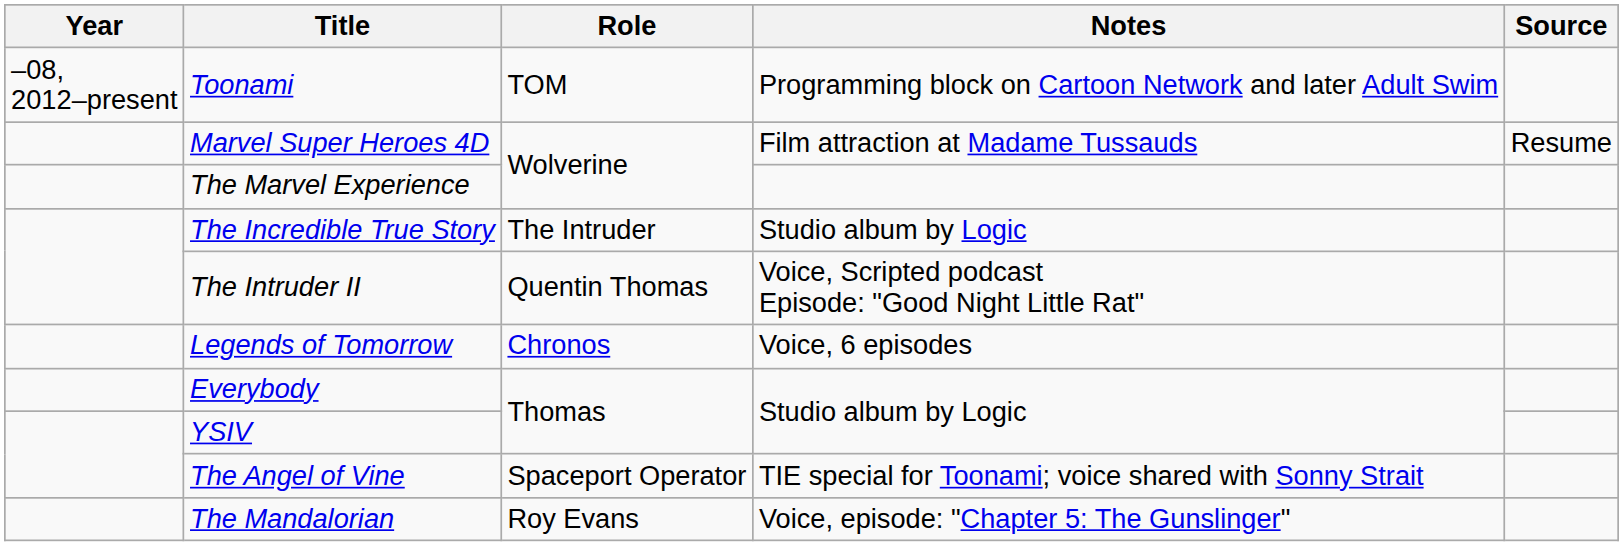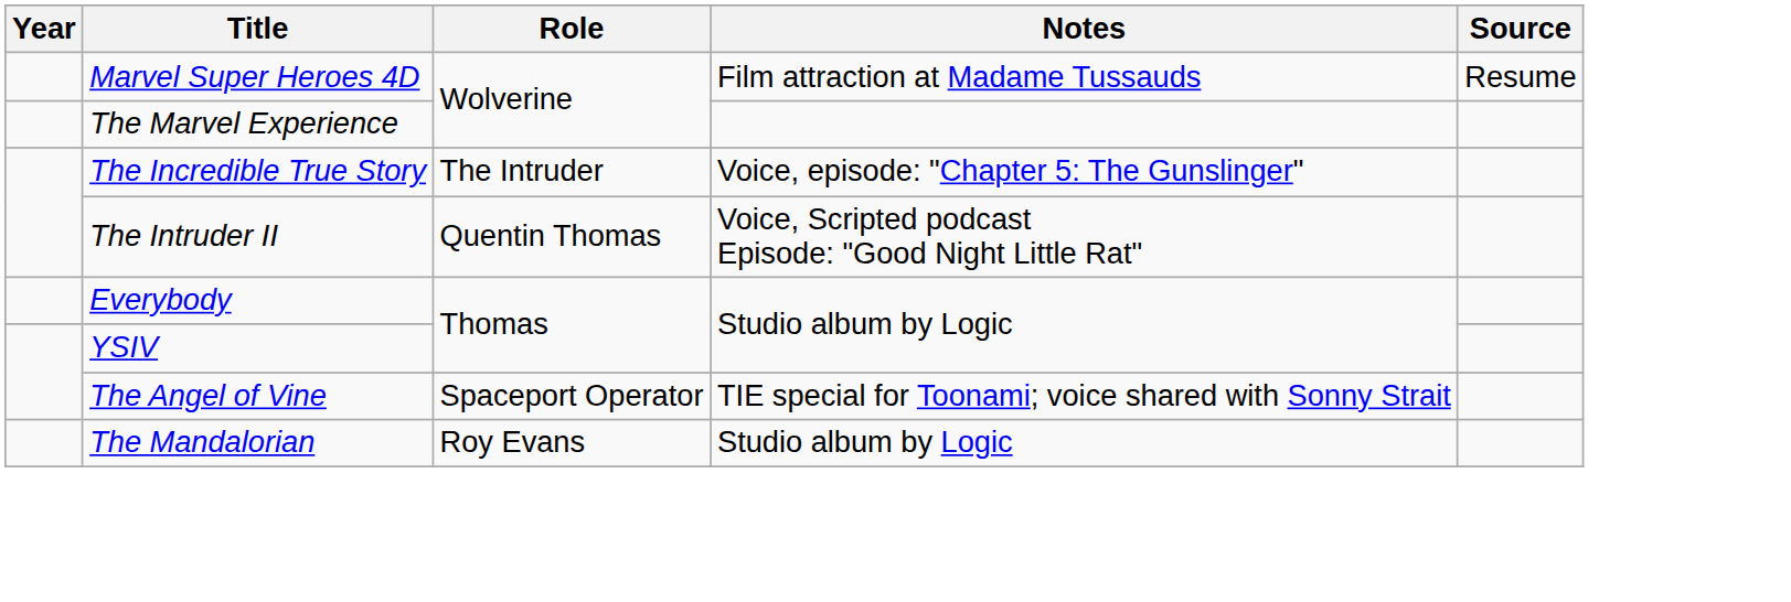- row: –08, 2012–present | Toonami | TOM | Programming block on Cartoon Network and later Adult Swim
The Incredible True Story | Notes: Studio album by Logic -> Voice, episode: "Chapter 5: The Gunslinger"
- row: Legends of Tomorrow | Chronos | Voice, 6 episodes
The Mandalorian | Notes: Voice, episode: "Chapter 5: The Gunslinger" -> Studio album by Logic
